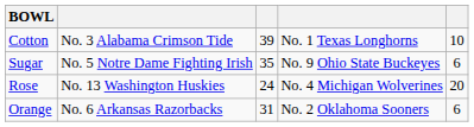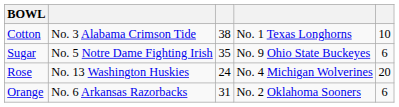Cotton | column 3: 39 -> 38
